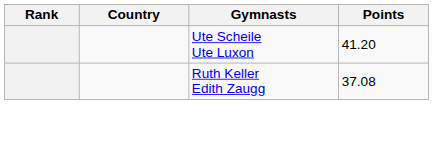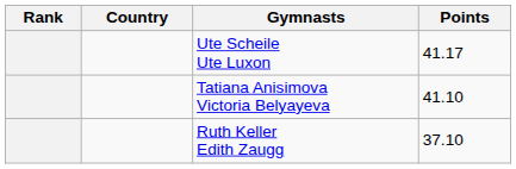Ute Scheile Ute Luxon | Points: 41.20 -> 41.17
+ row: Tatiana Anisimova Victoria Belyayeva | 41.10
Ruth Keller Edith Zaugg | Points: 37.08 -> 37.10
